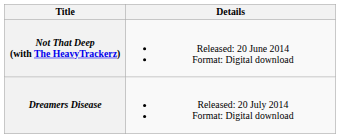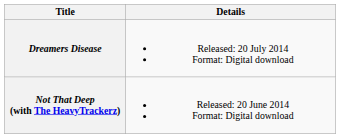rows swapped: Not That Deep (with The HeavyTrackerz) <-> Dreamers Disease
